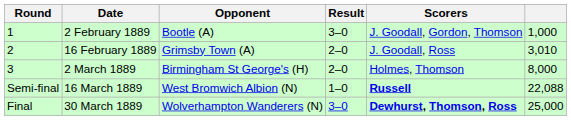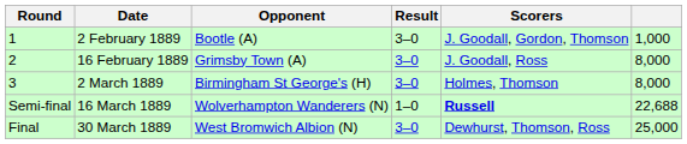16 February 1889 | Result: 2–0 -> 3–0
16 February 1889 | column 6: 3,010 -> 8,000
2 March 1889 | Result: 2–0 -> 3–0
16 March 1889 | Opponent: West Bromwich Albion (N) -> Wolverhampton Wanderers (N)
16 March 1889 | column 6: 22,088 -> 22,688
30 March 1889 | Opponent: Wolverhampton Wanderers (N) -> West Bromwich Albion (N)
30 March 1889 | Scorers: bold -> normal
